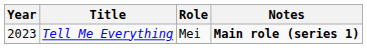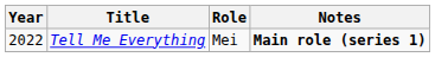Tell Me Everything | Year: 2023 -> 2022
